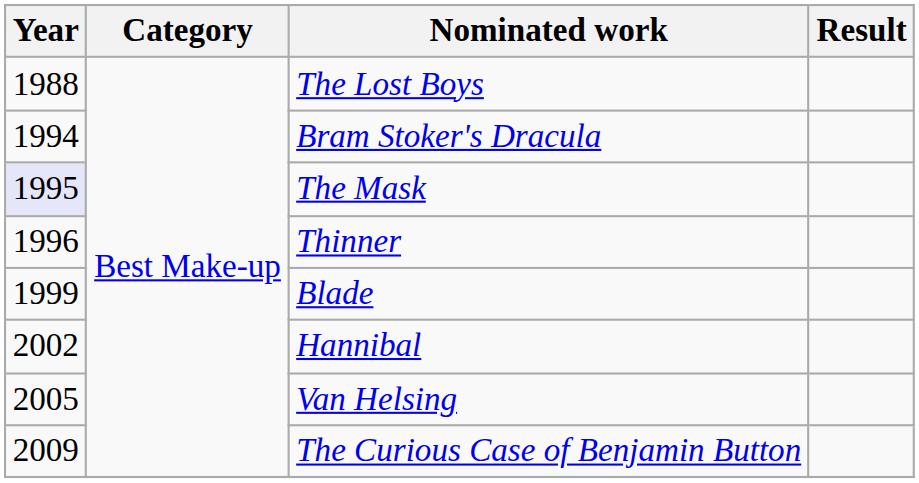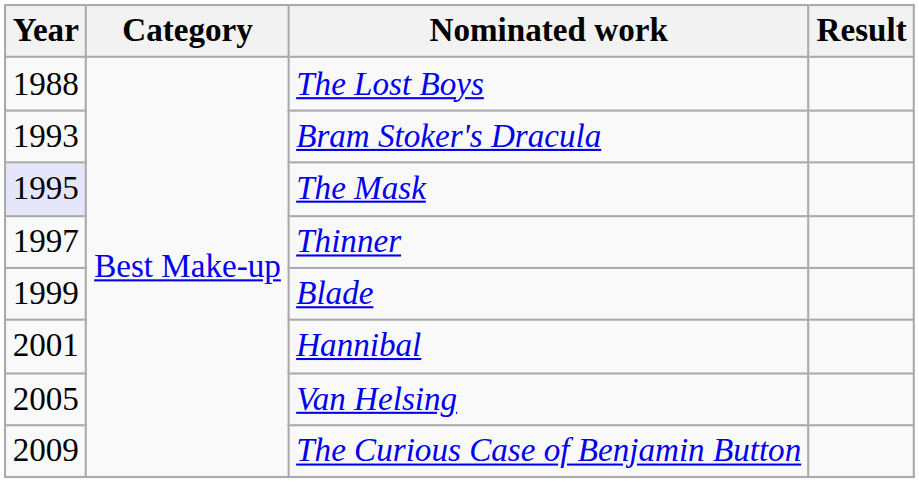Bram Stoker's Dracula | Year: 1994 -> 1993
Thinner | Year: 1996 -> 1997
Hannibal | Year: 2002 -> 2001
